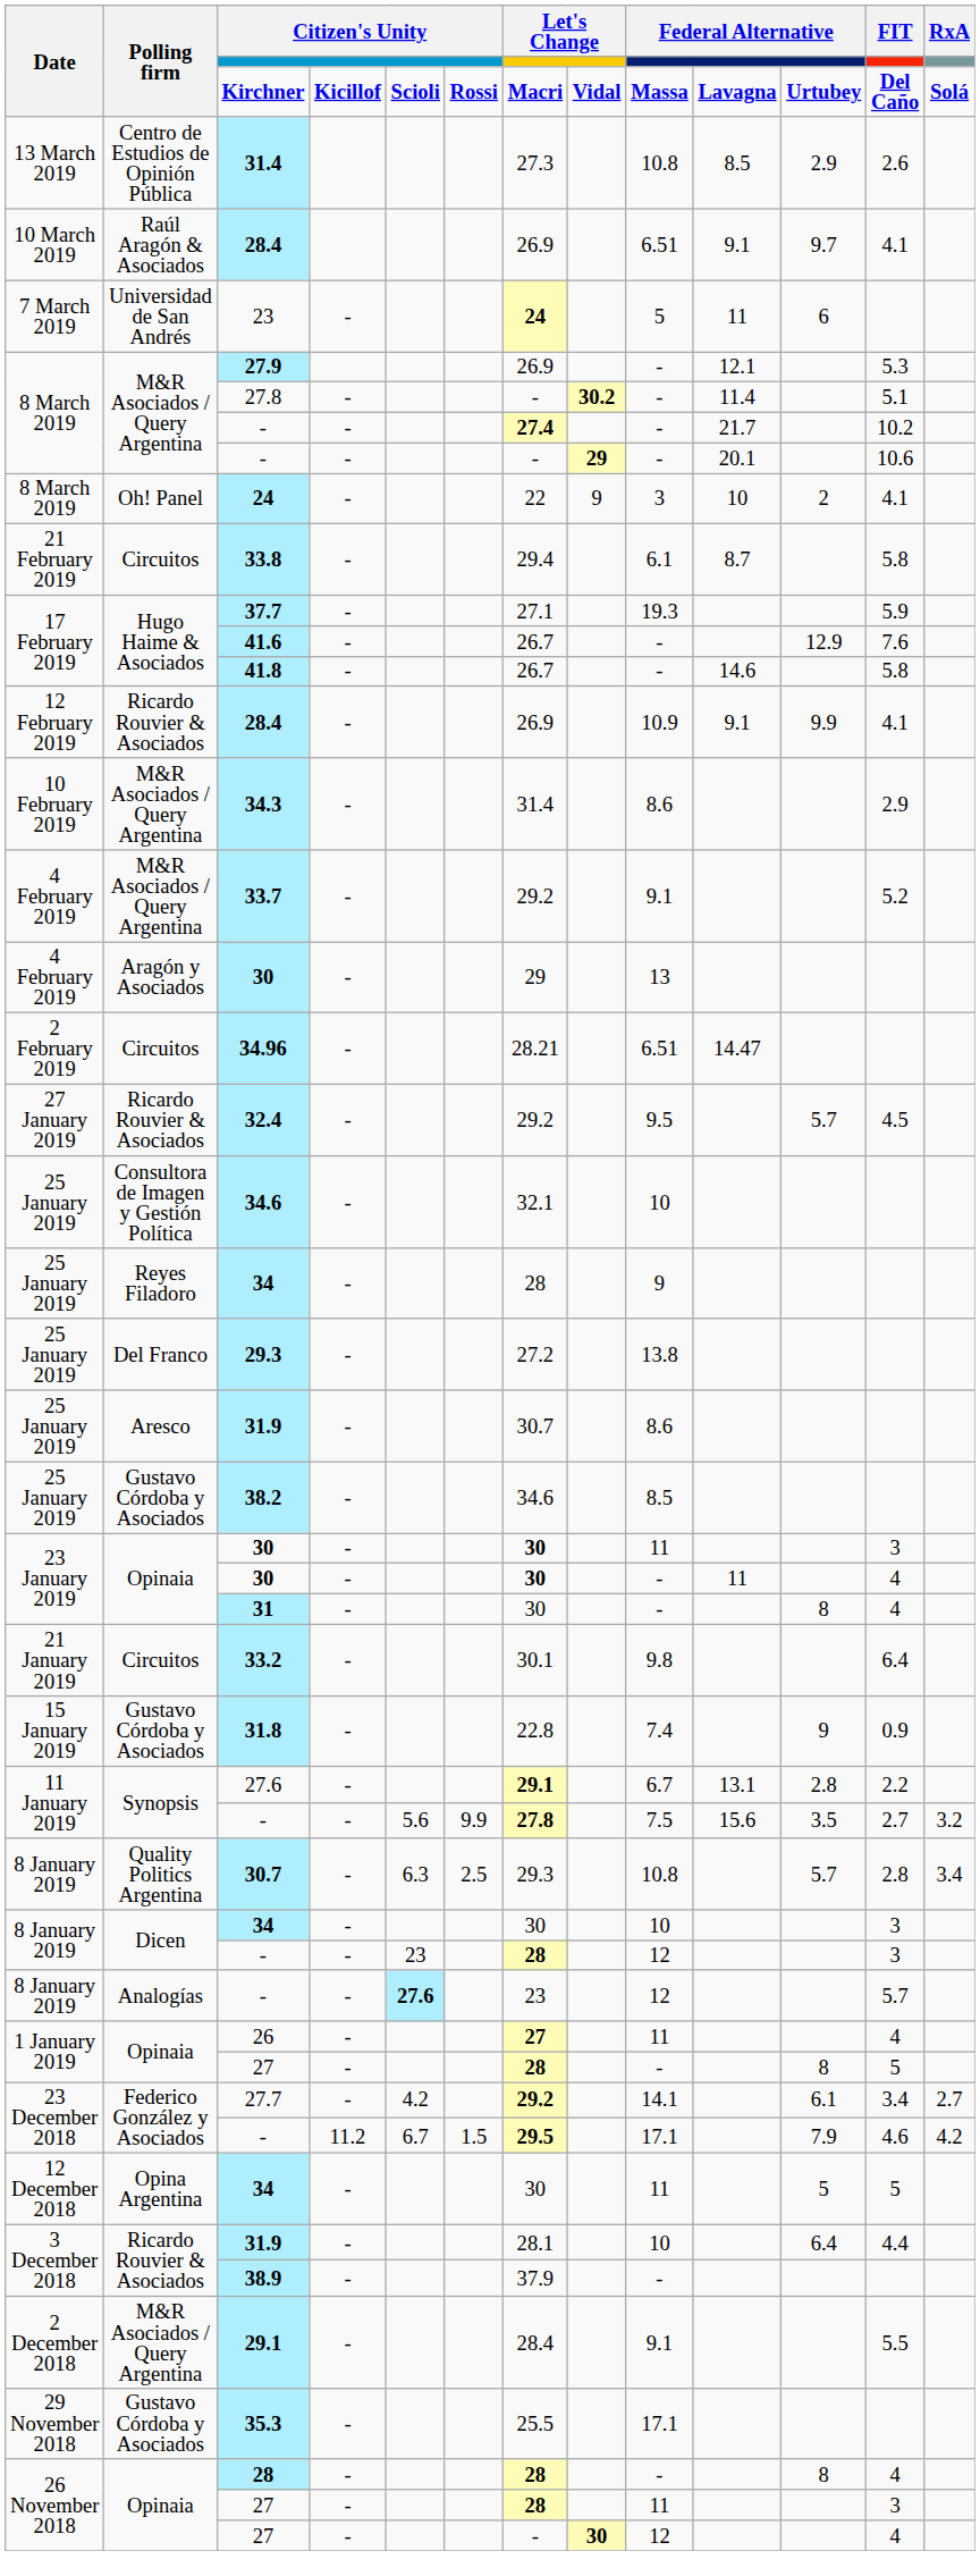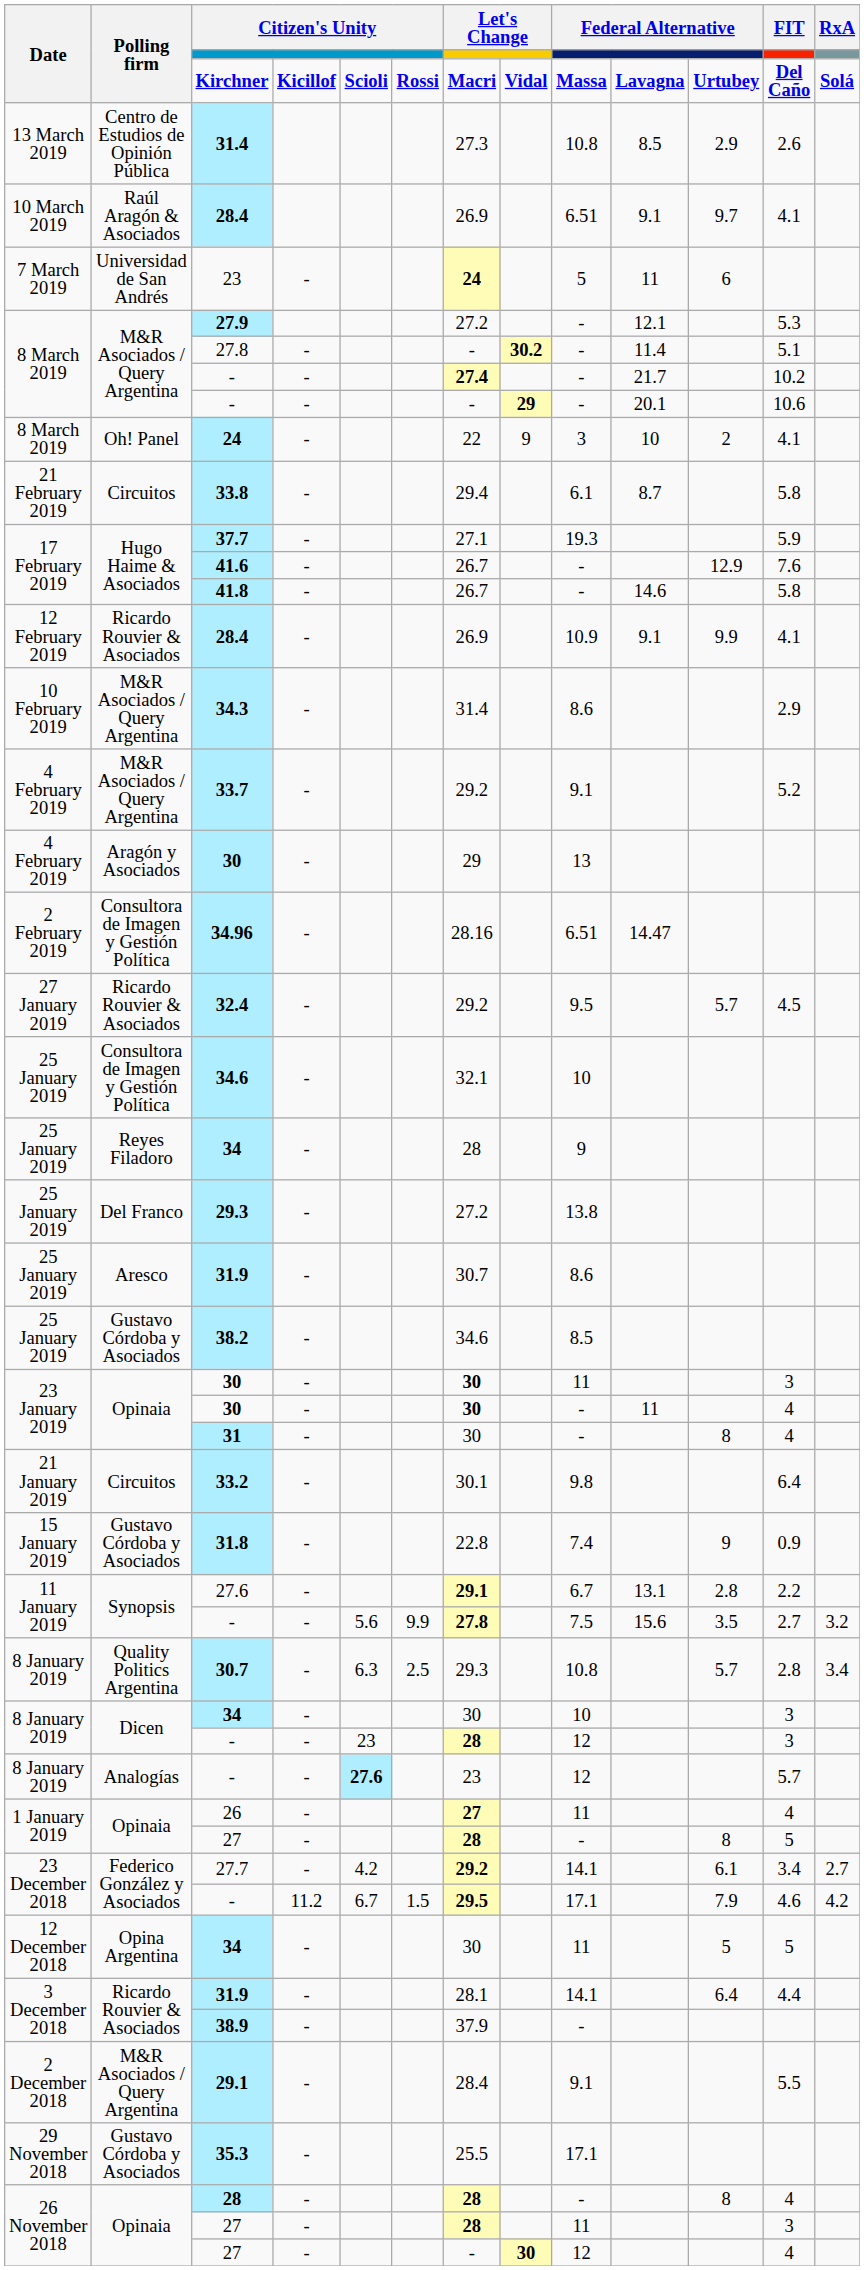27.9 | column 7: 26.9 -> 27.2
34.96 | Polling firm: Circuitos -> Consultora de Imagen y Gestión Política
34.96 | column 7: 28.21 -> 28.16
3 December 2018 / 31.9 | column 9: 10 -> 14.1
